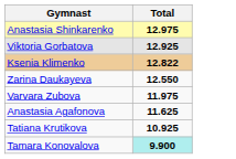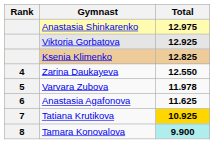+ column: Rank | 4 | 5 | 6 | 7 | 8
Ksenia Klimenko | Total: 12.822 -> 12.825
Varvara Zubova | Total: 11.975 -> 11.978
Tatiana Krutikova | Total: no background -> gold background
